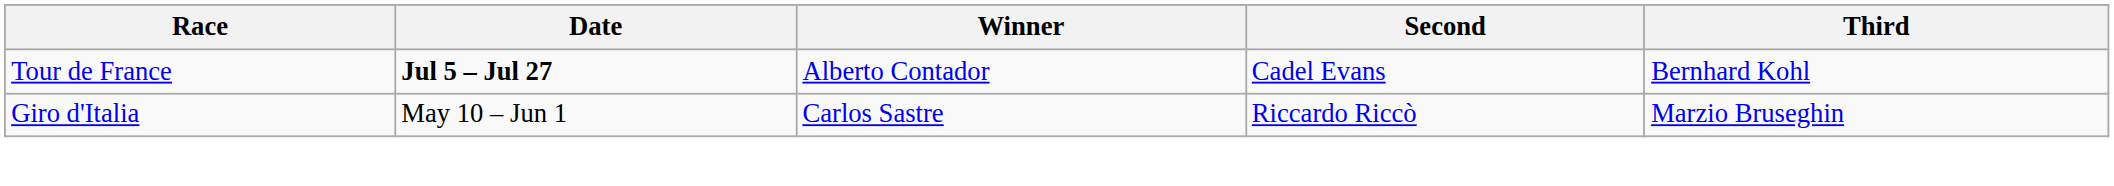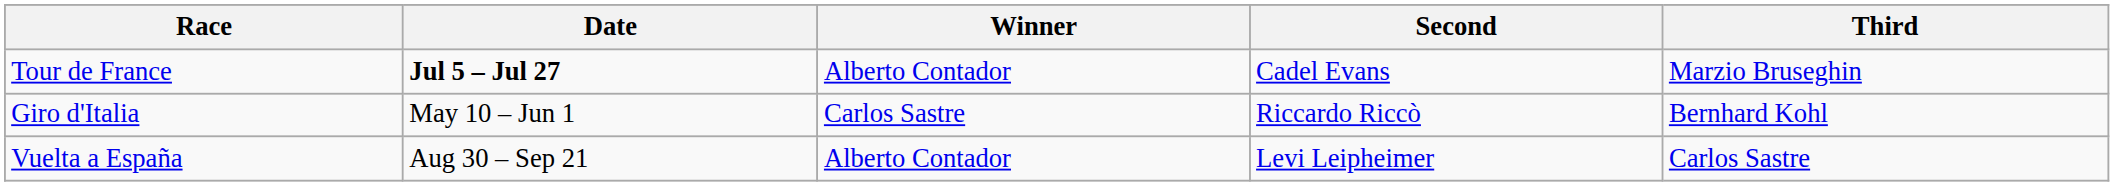Tour de France | Third: Bernhard Kohl -> Marzio Bruseghin
Giro d'Italia | Third: Marzio Bruseghin -> Bernhard Kohl
+ row: Vuelta a España | Aug 30 – Sep 21 | Alberto Contador | Levi Leipheimer | Carlos Sastre
